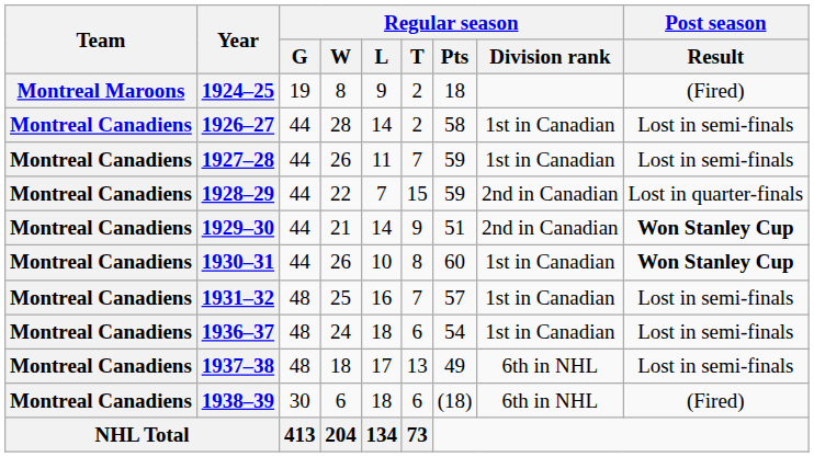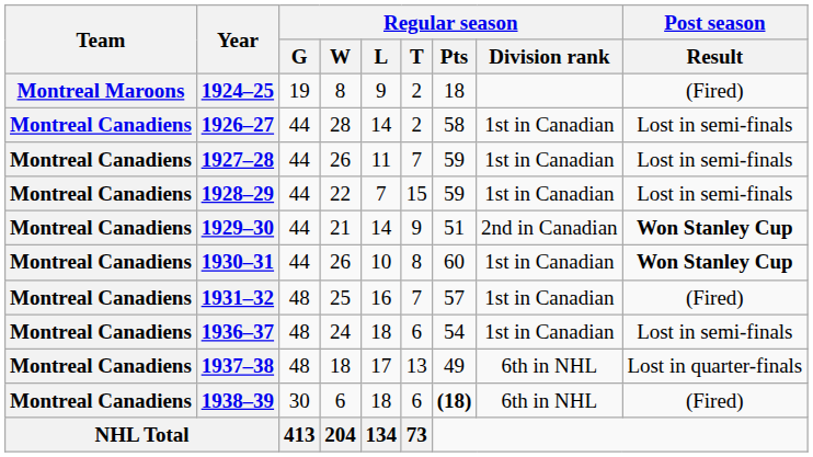1928–29 | Regular season / Division rank: 2nd in Canadian -> 1st in Canadian
1928–29 | Post season / Result: Lost in quarter-finals -> Lost in semi-finals
1931–32 | Post season / Result: Lost in semi-finals -> (Fired)
1937–38 | Post season / Result: Lost in semi-finals -> Lost in quarter-finals
1938–39 | Regular season / Pts: normal -> bold
